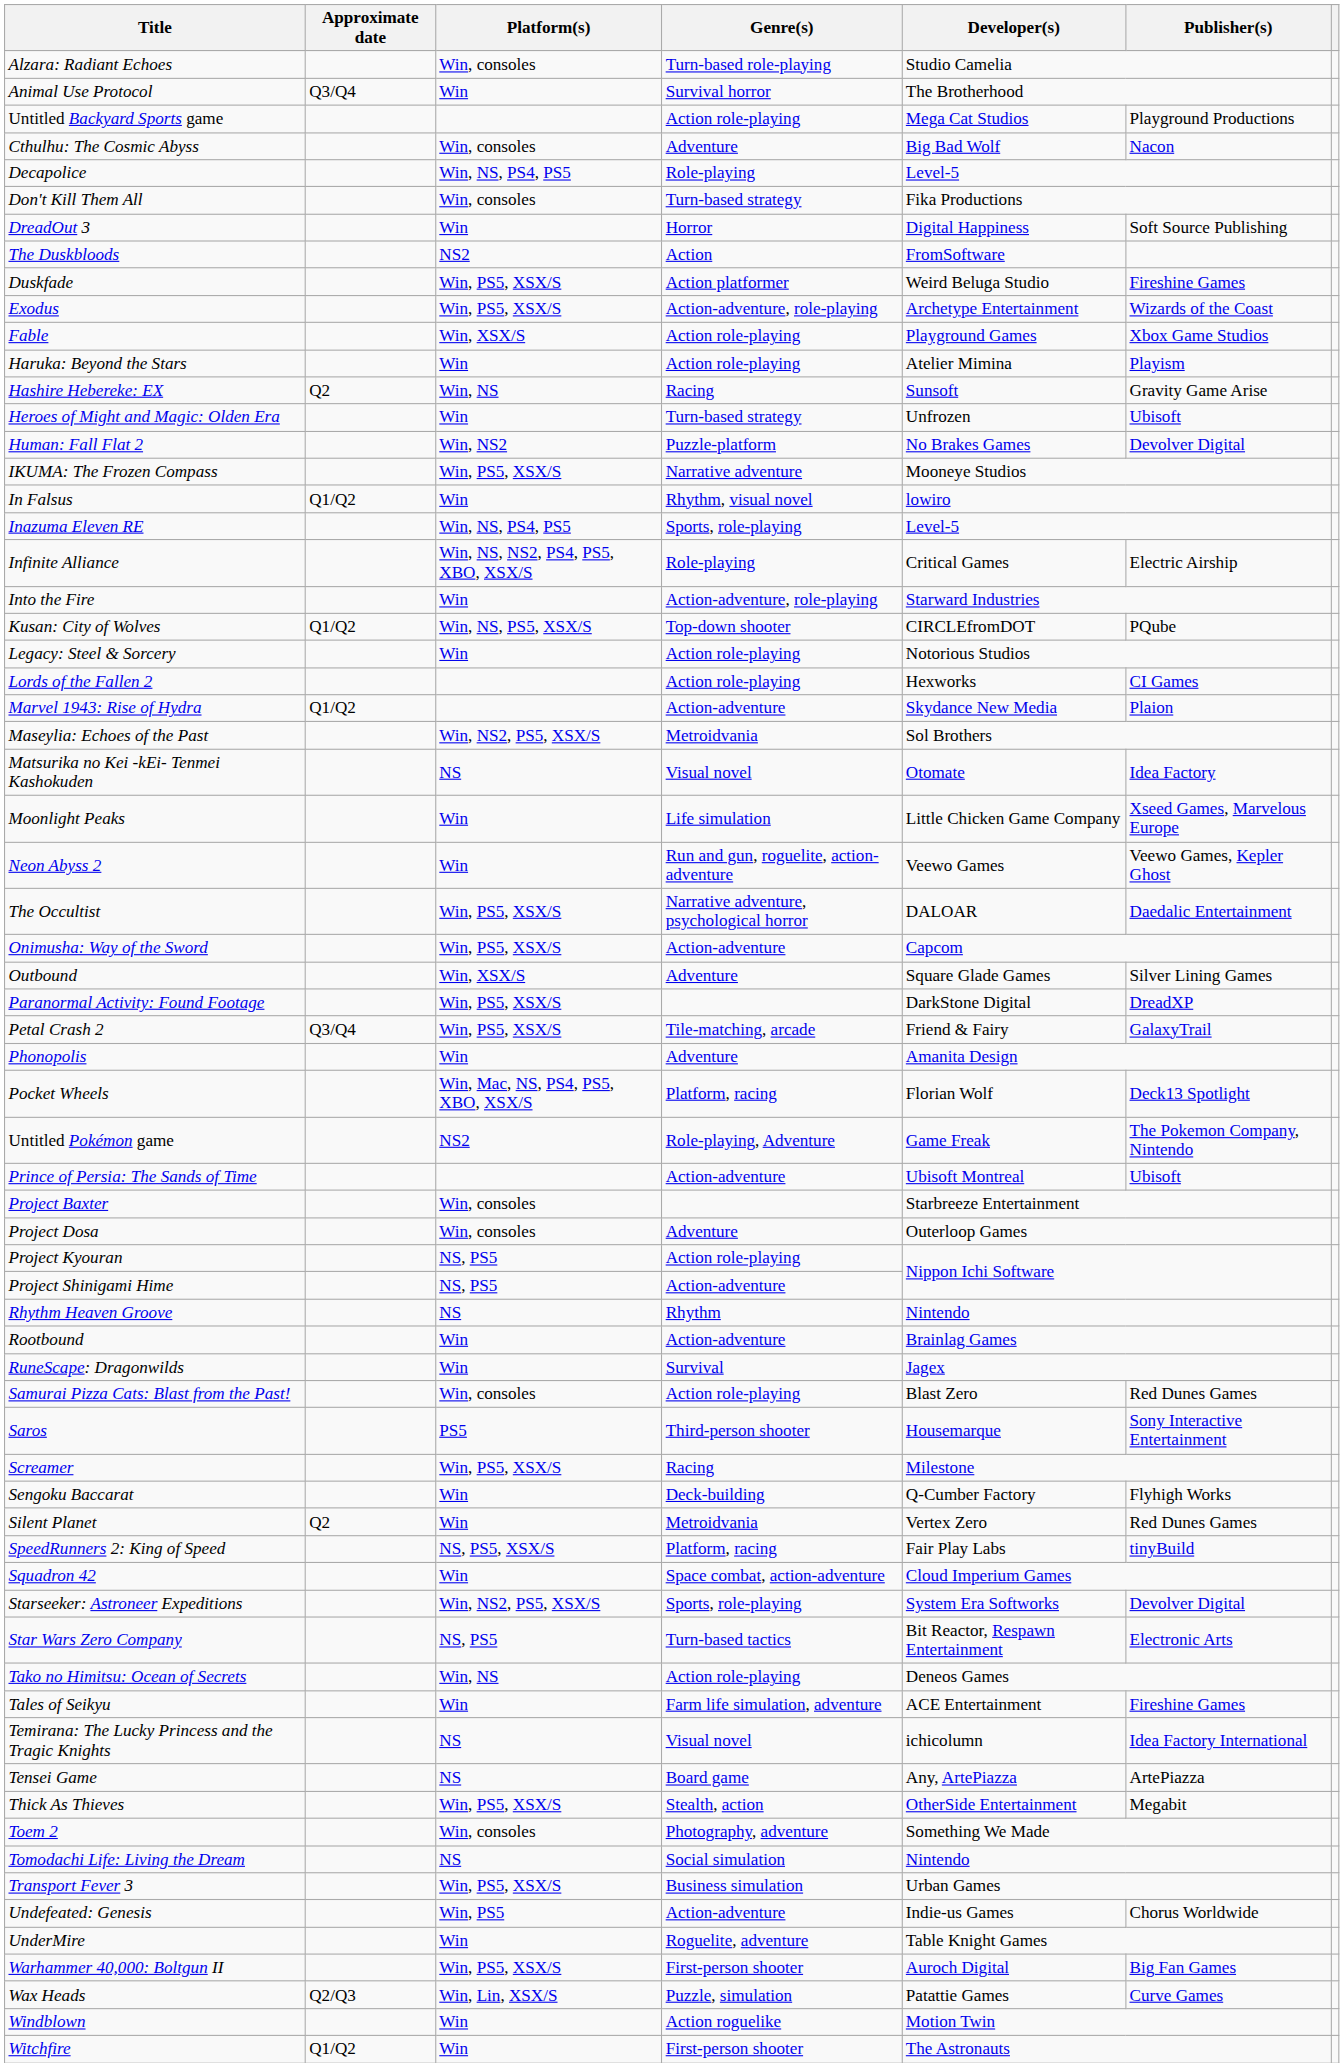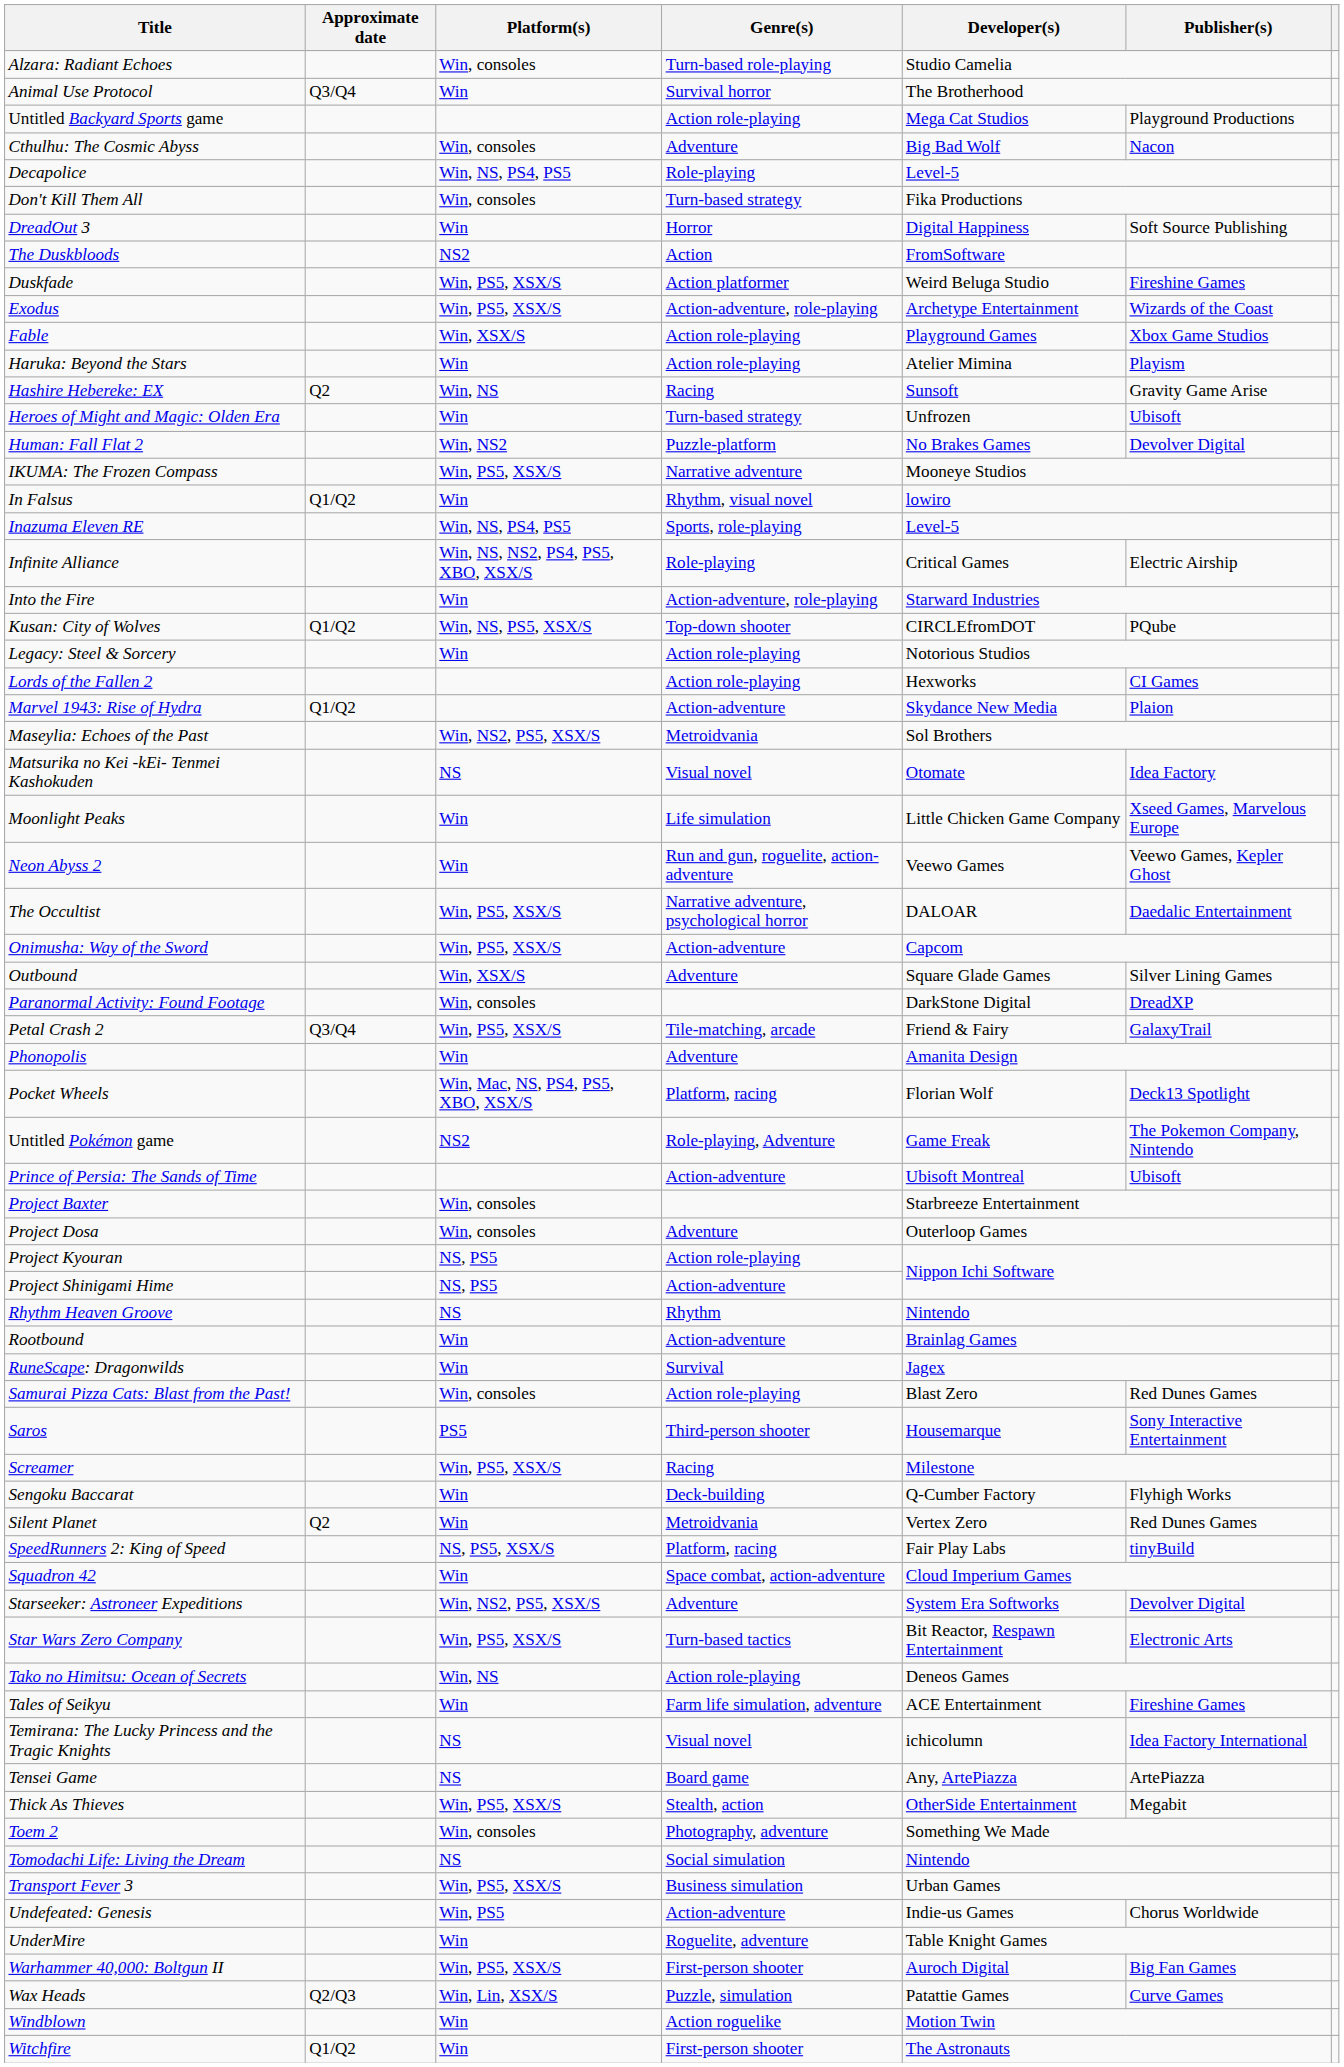Paranormal Activity: Found Footage | Platform(s): Win, PS5, XSX/S -> Win, consoles
Starseeker: Astroneer Expeditions | Genre(s): Sports, role-playing -> Adventure
Star Wars Zero Company | Platform(s): NS, PS5 -> Win, PS5, XSX/S
